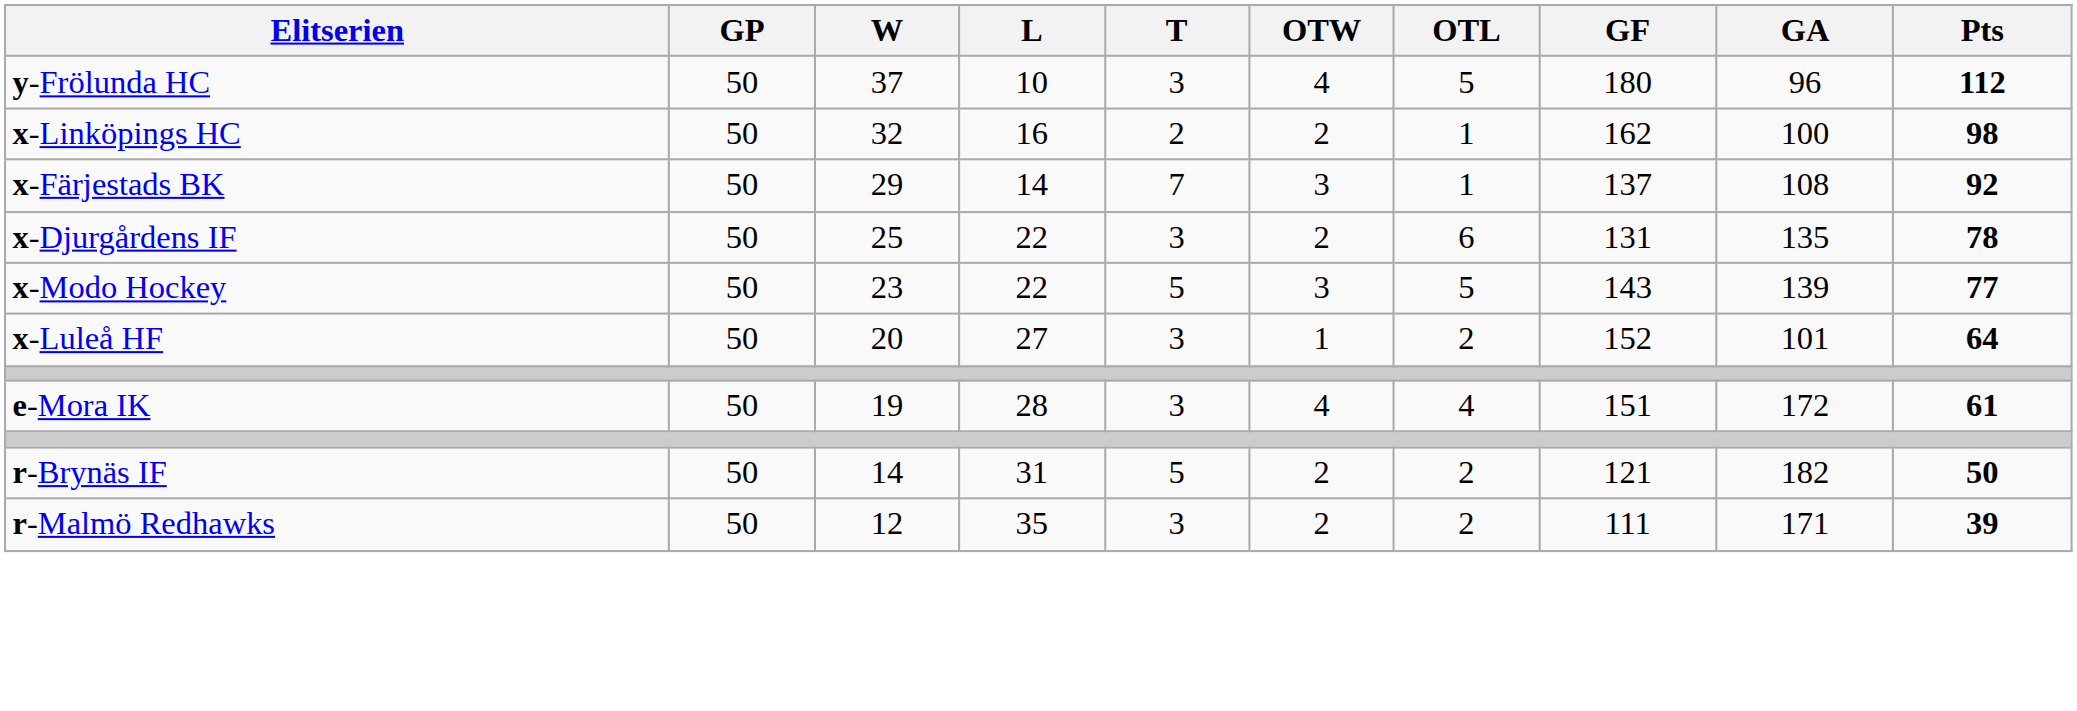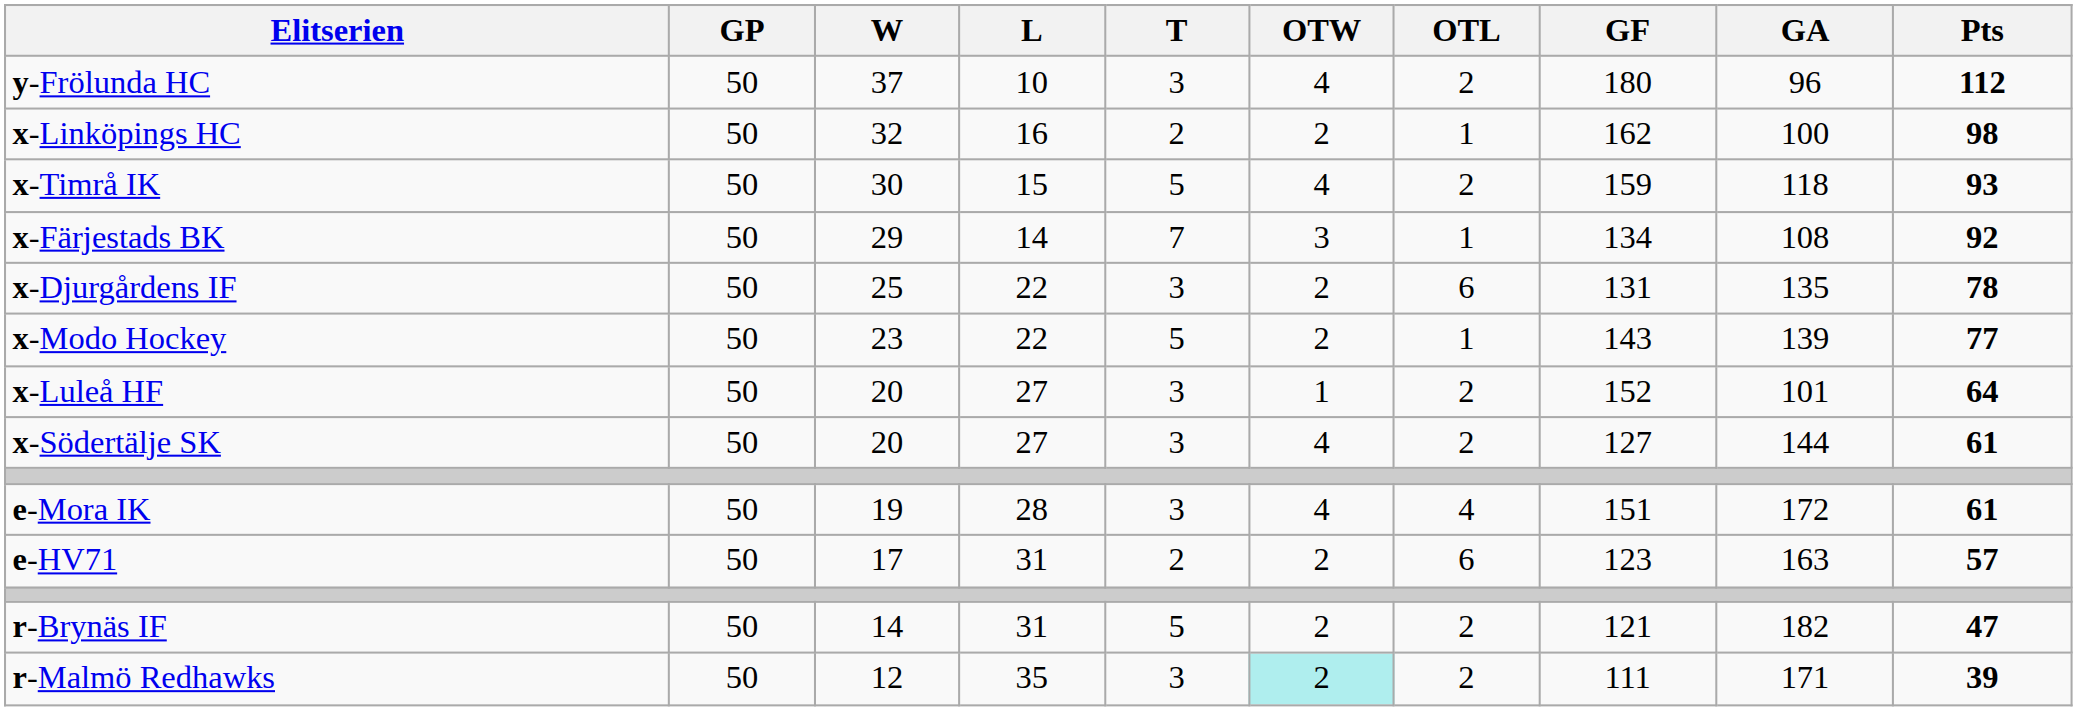y-Frölunda HC | OTL: 5 -> 2
+ row: x-Timrå IK | 50 | 30 | 15 | 5 | 4 | 2 | 159 | 118 | 93
x-Färjestads BK | GF: 137 -> 134
x-Modo Hockey | OTW: 3 -> 2
x-Modo Hockey | OTL: 5 -> 1
+ row: x-Södertälje SK | 50 | 20 | 27 | 3 | 4 | 2 | 127 | 144 | 61
+ row: e-HV71 | 50 | 17 | 31 | 2 | 2 | 6 | 123 | 163 | 57
r-Brynäs IF | Pts: 50 -> 47
r-Malmö Redhawks | OTW: no background -> paleturquoise background
